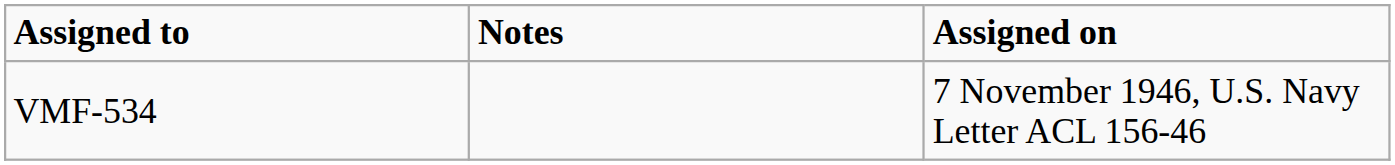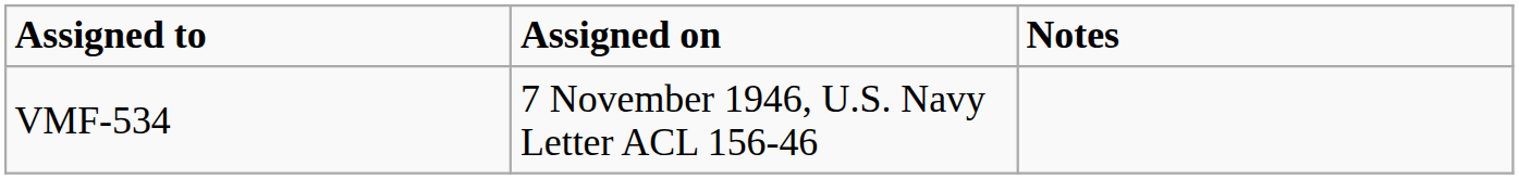columns swapped: Assigned on <-> Notes
